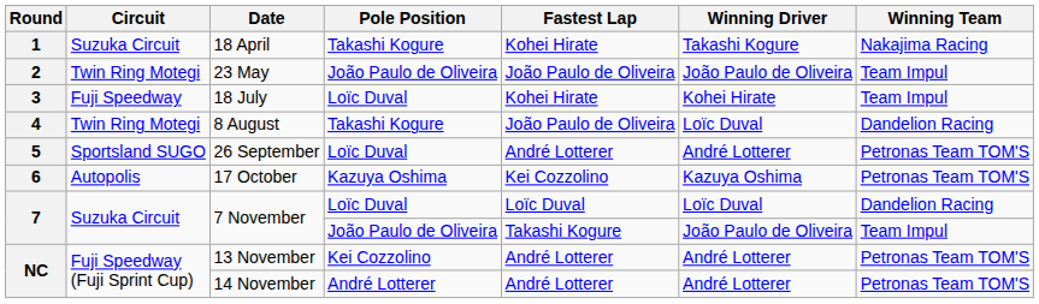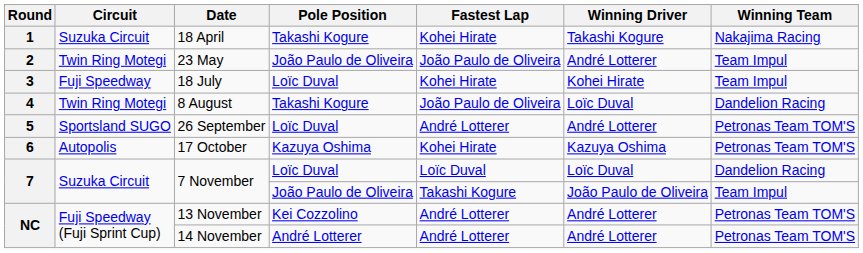23 May | Winning Driver: João Paulo de Oliveira -> André Lotterer
17 October | Fastest Lap: Kei Cozzolino -> Kohei Hirate
